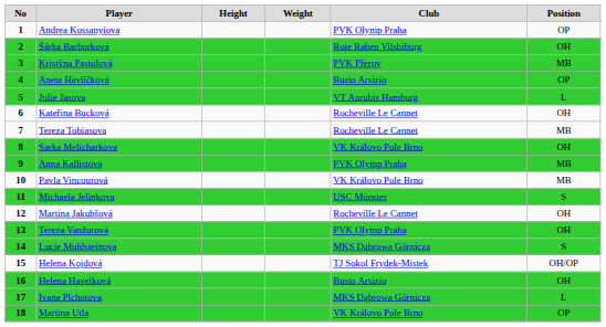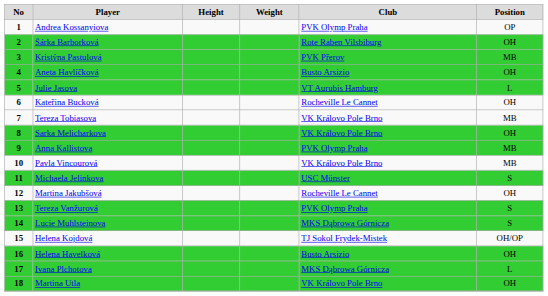Aneta Havlíčková | Position: OP -> OH
Tereza Tobiasova | Club: Rocheville Le Cannet -> VK Královo Pole Brno
Tereza Vanžurová | Position: OH -> S
Martina Utla | Position: OP -> OH
